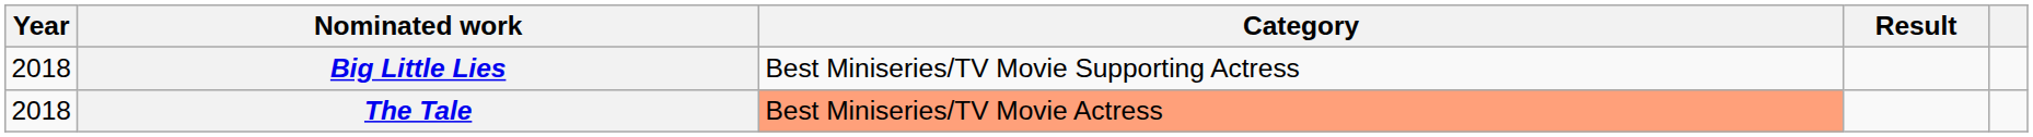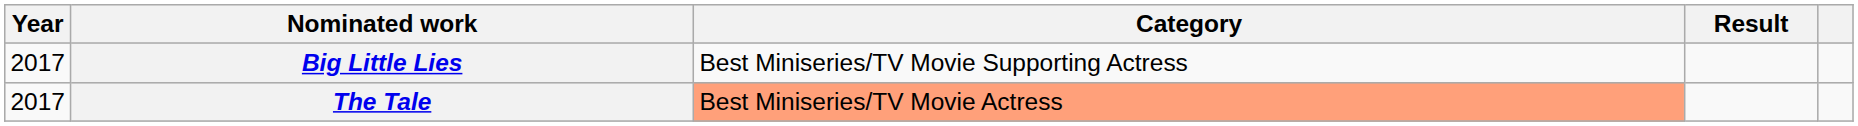Big Little Lies | Year: 2018 -> 2017
The Tale | Year: 2018 -> 2017
